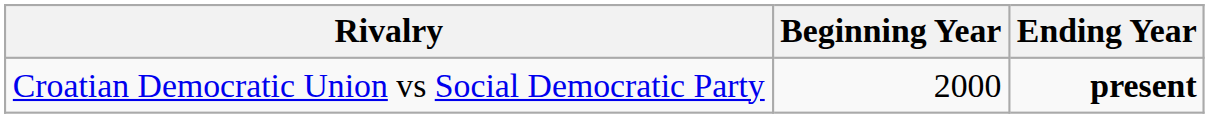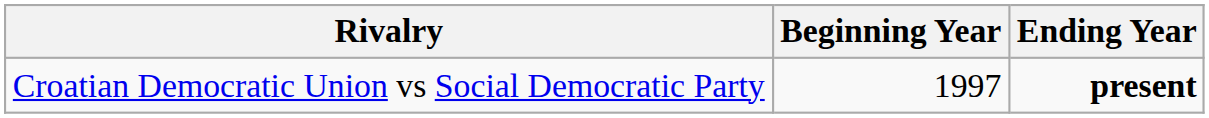Croatian Democratic Union vs Social Democratic Party | Beginning Year: 2000 -> 1997
